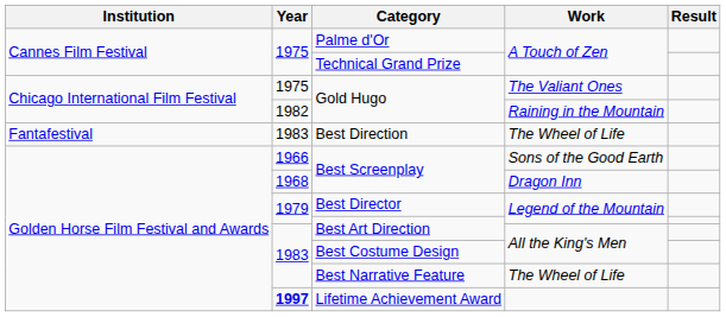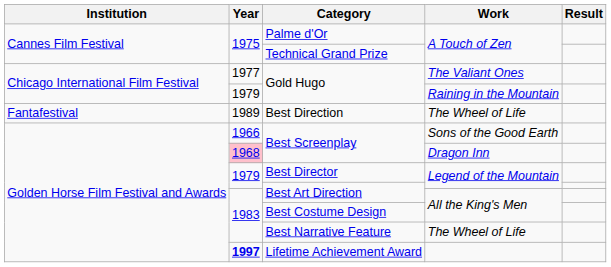Gold Hugo / The Valiant Ones | Year: 1975 -> 1977
Gold Hugo / Raining in the Mountain | Year: 1982 -> 1979
Best Direction | Year: 1983 -> 1989
Best Screenplay / Dragon Inn | Year: no background -> pink background
